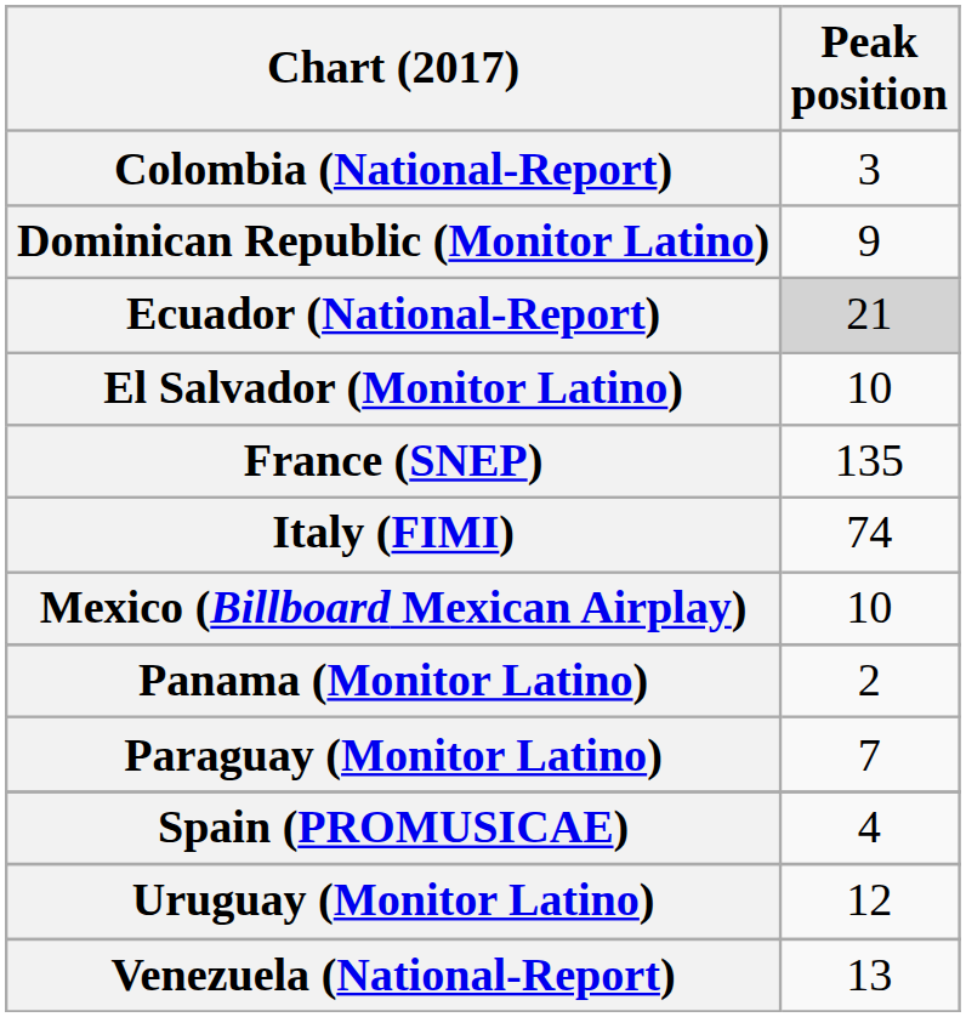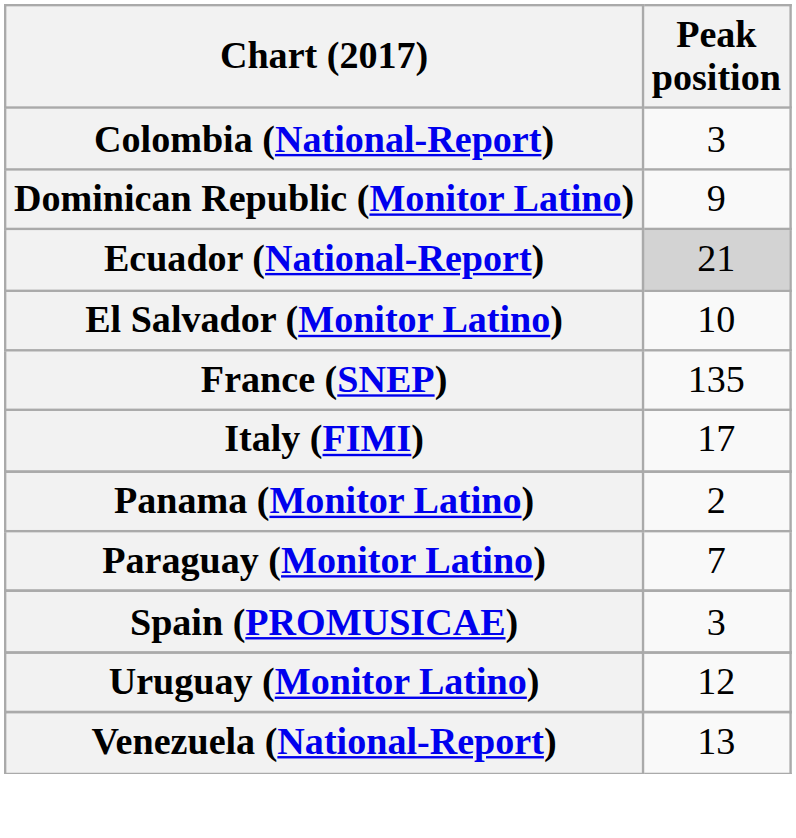Italy (FIMI) | Peak position: 74 -> 17
- row: Mexico (Billboard Mexican Airplay) | 10
Spain (PROMUSICAE) | Peak position: 4 -> 3
